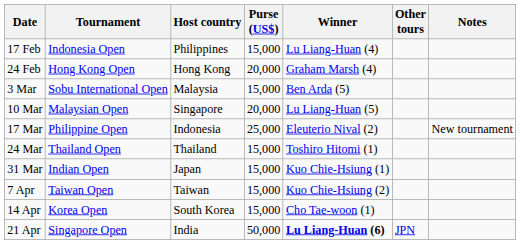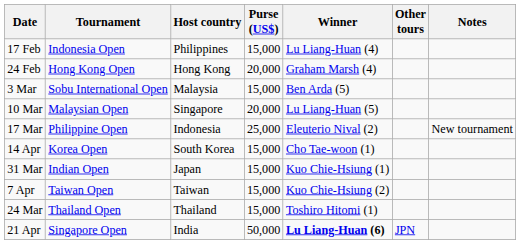rows swapped: 24 Mar <-> 14 Apr
